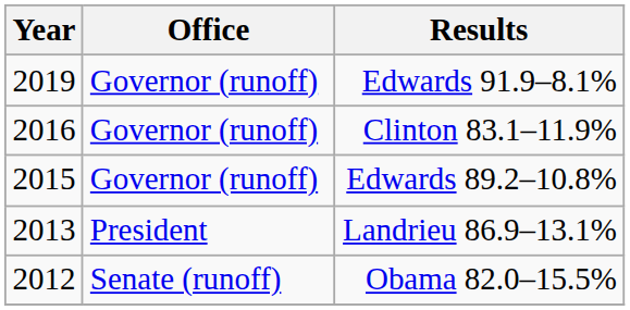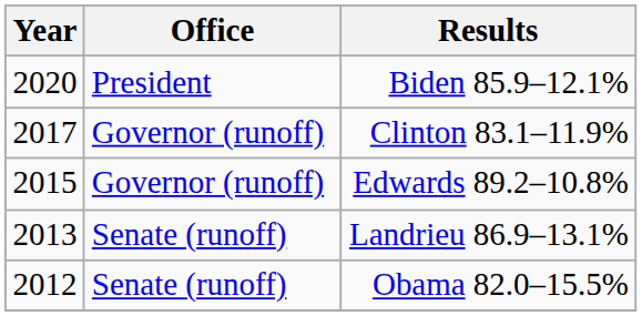+ row: 2020 | President | Biden 85.9–12.1%
- row: 2019 | Governor (runoff) | Edwards 91.9–8.1%
Clinton 83.1–11.9% | Year: 2016 -> 2017
Landrieu 86.9–13.1% | Office: President -> Senate (runoff)
